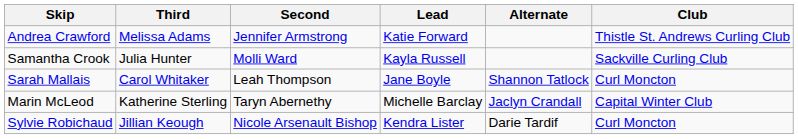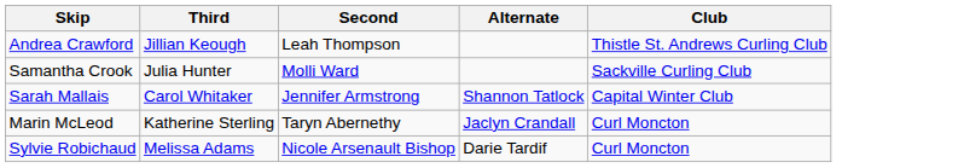- column: Lead | Katie Forward | Kayla Russell | Jane Boyle | Michelle Barclay | Kendra Lister
Andrea Crawford | Third: Melissa Adams -> Jillian Keough
Andrea Crawford | Second: Jennifer Armstrong -> Leah Thompson
Sarah Mallais | Second: Leah Thompson -> Jennifer Armstrong
Sarah Mallais | Club: Curl Moncton -> Capital Winter Club
Marin McLeod | Club: Capital Winter Club -> Curl Moncton
Sylvie Robichaud | Third: Jillian Keough -> Melissa Adams
